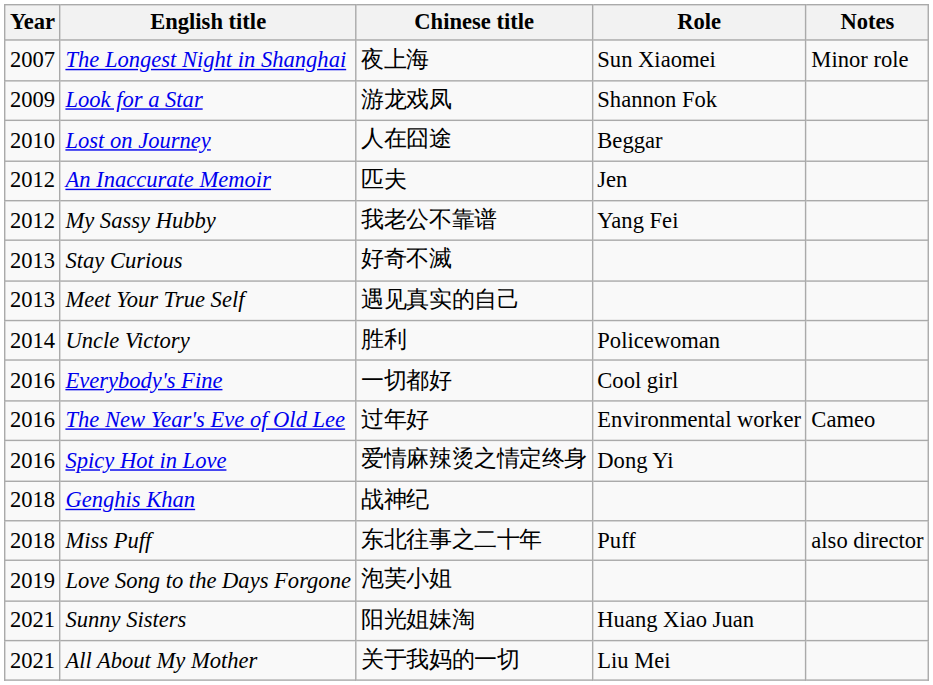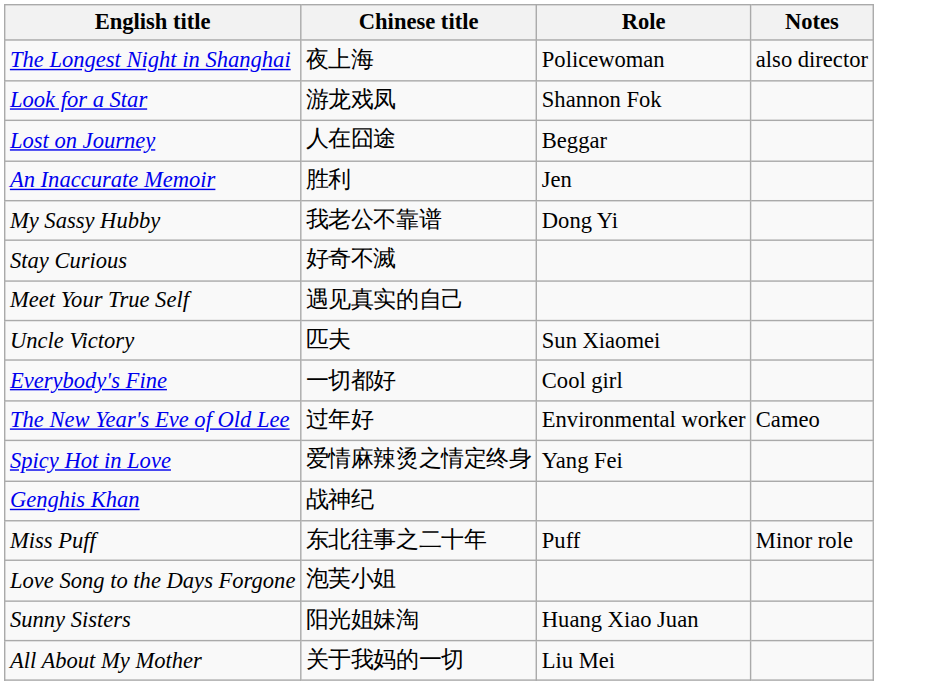- column: Year | 2007 | 2009 | 2010 | 2012 | 2012 | 2013 | 2013 | 2014 | 2016 | 2016 | 2016 | 2018 | 2018 | 2019 | 2021 | 2021
The Longest Night in Shanghai | Role: Sun Xiaomei -> Policewoman
The Longest Night in Shanghai | Notes: Minor role -> also director
An Inaccurate Memoir | Chinese title: 匹夫 -> 胜利
My Sassy Hubby | Role: Yang Fei -> Dong Yi
Uncle Victory | Chinese title: 胜利 -> 匹夫
Uncle Victory | Role: Policewoman -> Sun Xiaomei
Spicy Hot in Love | Role: Dong Yi -> Yang Fei
Miss Puff | Notes: also director -> Minor role
